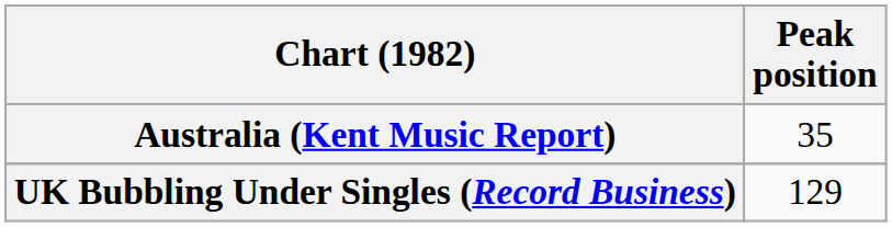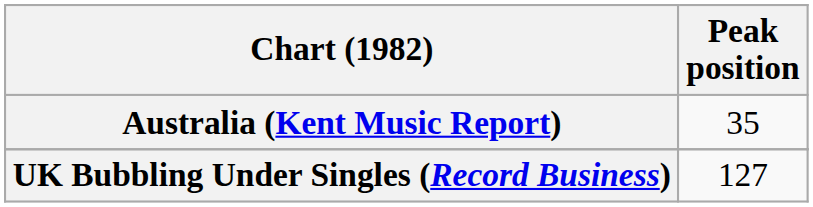UK Bubbling Under Singles (Record Business) | Peak position: 129 -> 127
